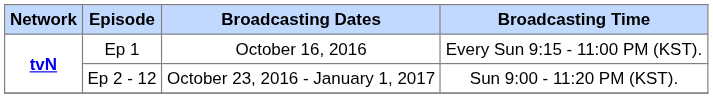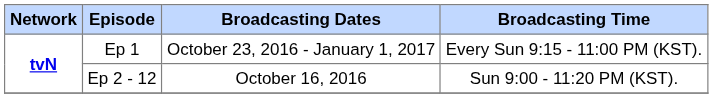Ep 1 | Broadcasting Dates: October 16, 2016 -> October 23, 2016 - January 1, 2017
Ep 2 - 12 | Broadcasting Dates: October 23, 2016 - January 1, 2017 -> October 16, 2016
